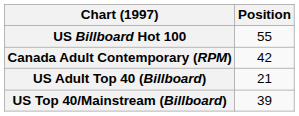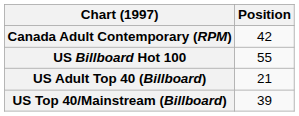rows swapped: Canada Adult Contemporary (RPM) <-> US Billboard Hot 100
